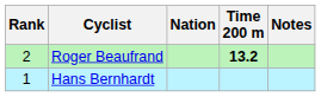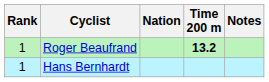Roger Beaufrand | Rank: 2 -> 1
